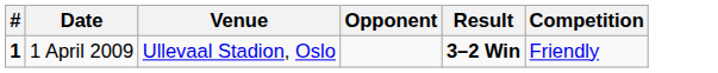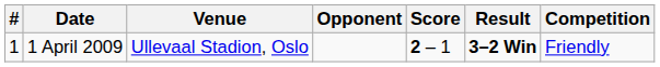+ column: Score | 2 – 1
1 April 2009 | #: bold -> normal
